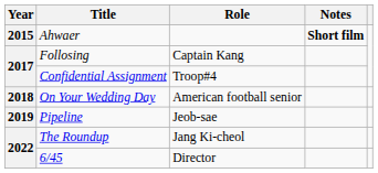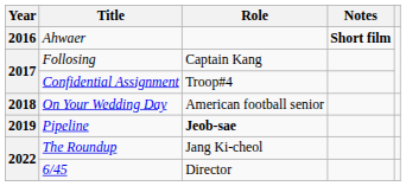Ahwaer | Year: 2015 -> 2016
Pipeline | Role: normal -> bold
